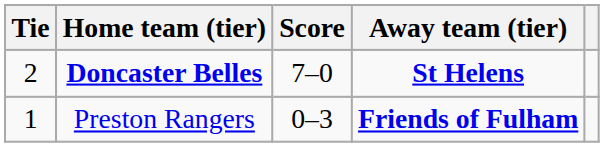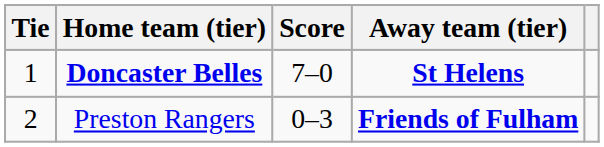Doncaster Belles | Tie: 2 -> 1
Preston Rangers | Tie: 1 -> 2
